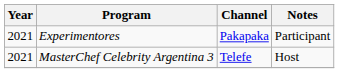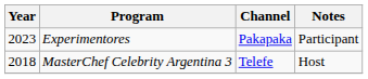Experimentores | Year: 2021 -> 2023
MasterChef Celebrity Argentina 3 | Year: 2021 -> 2018
